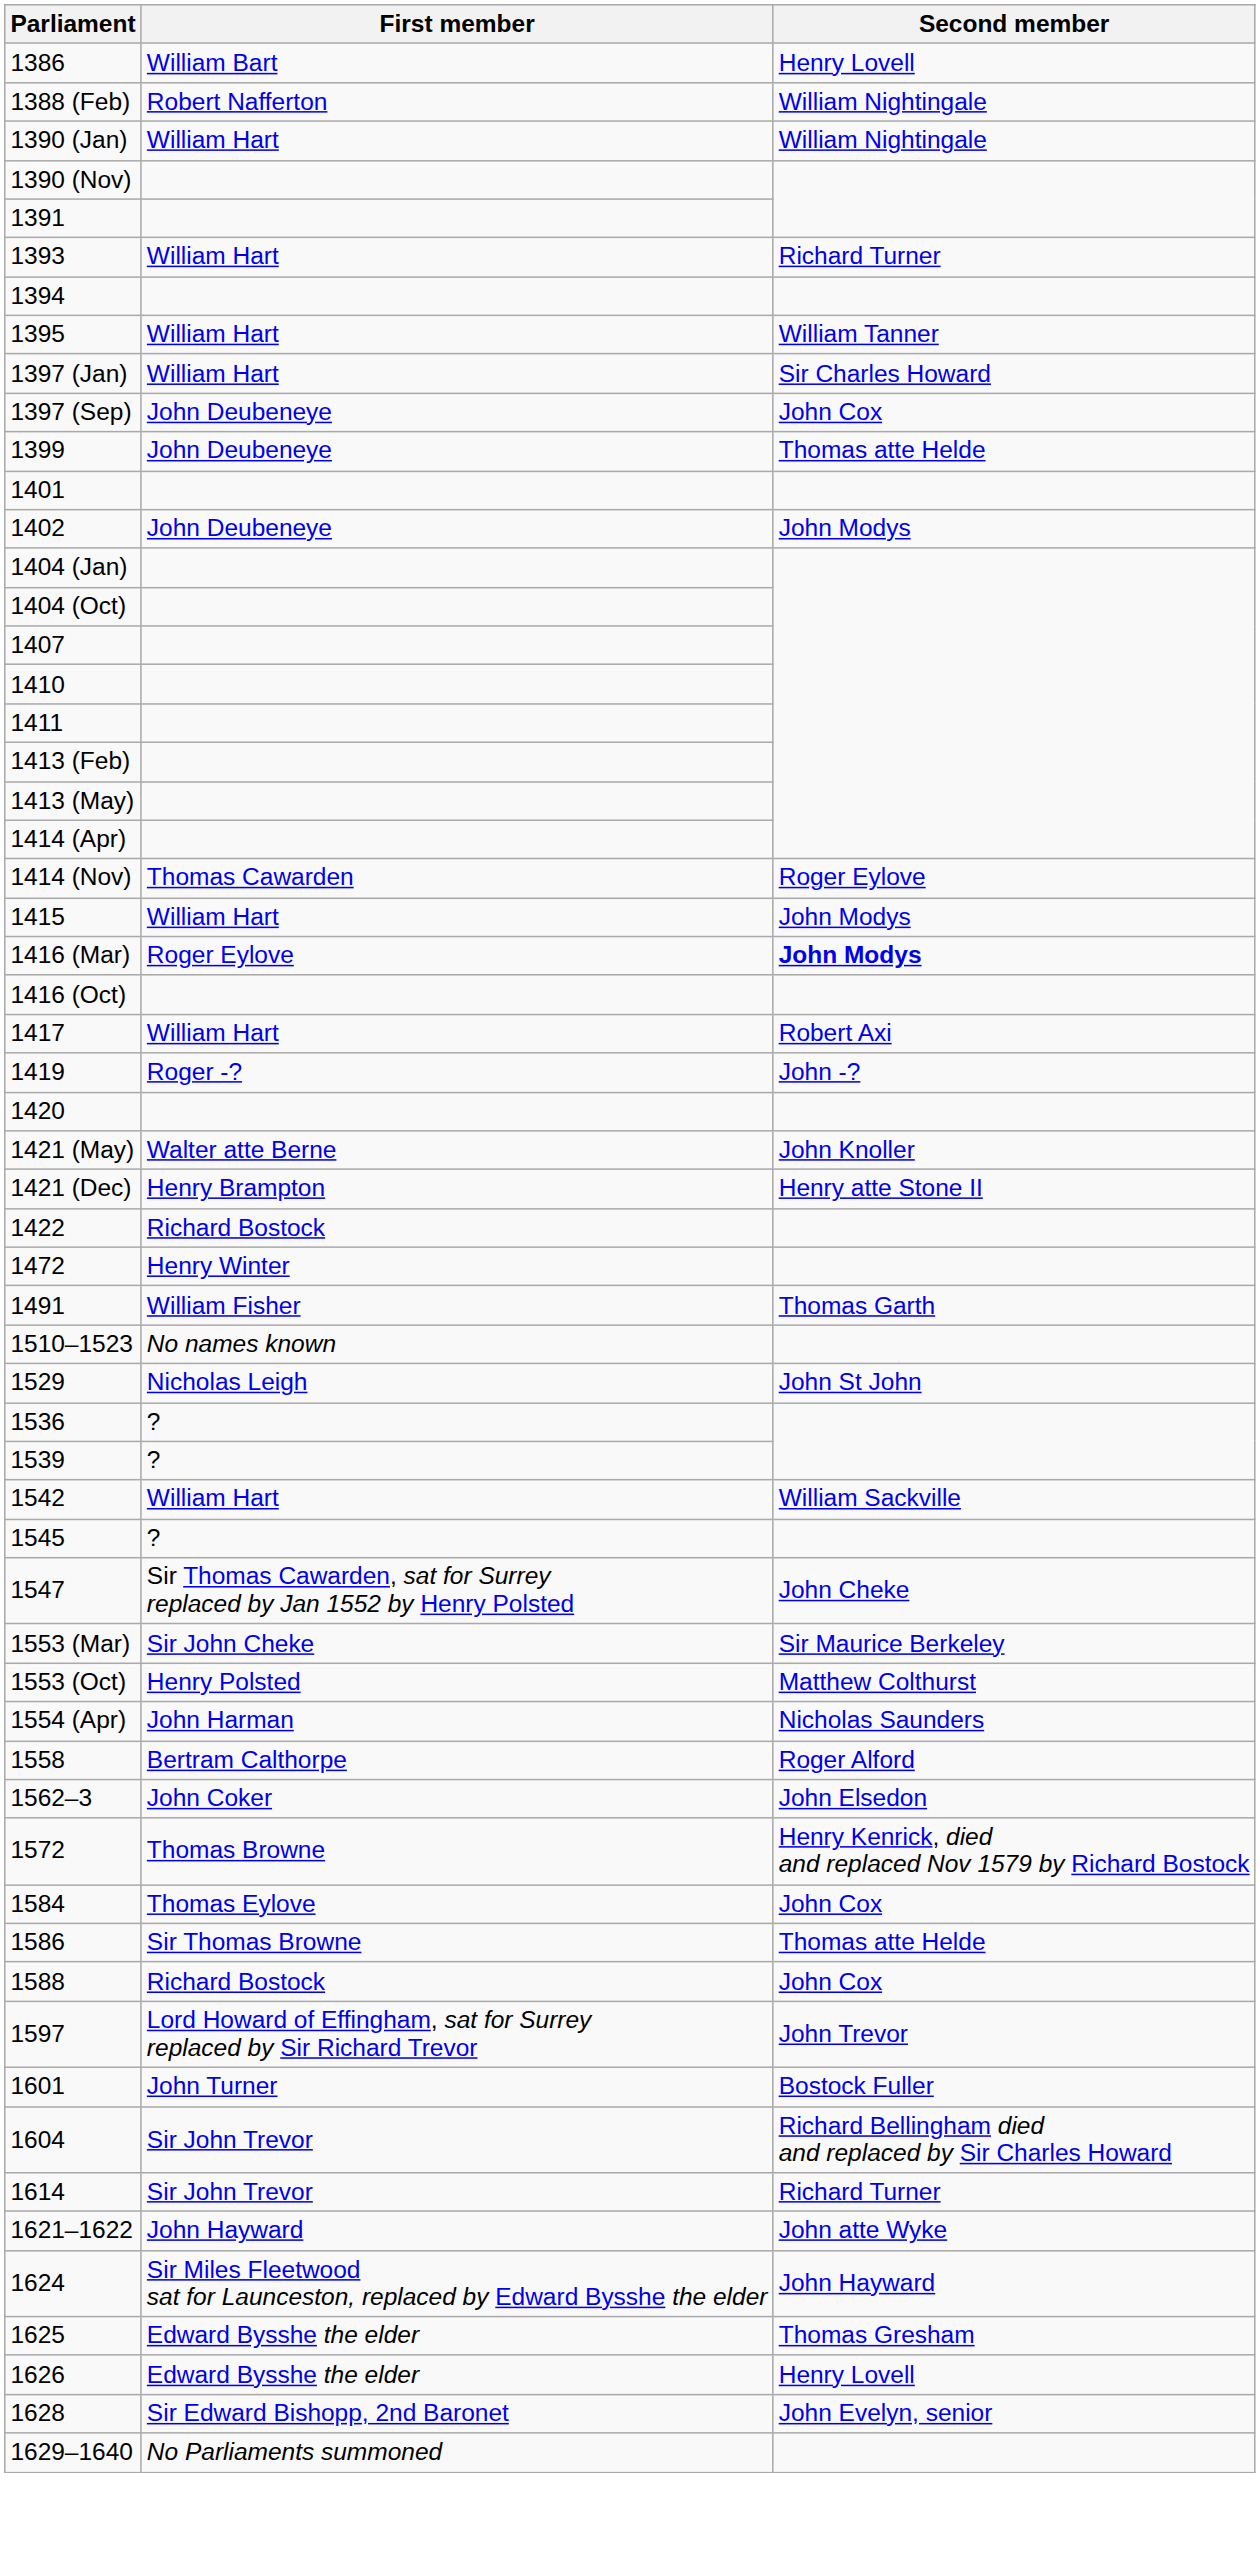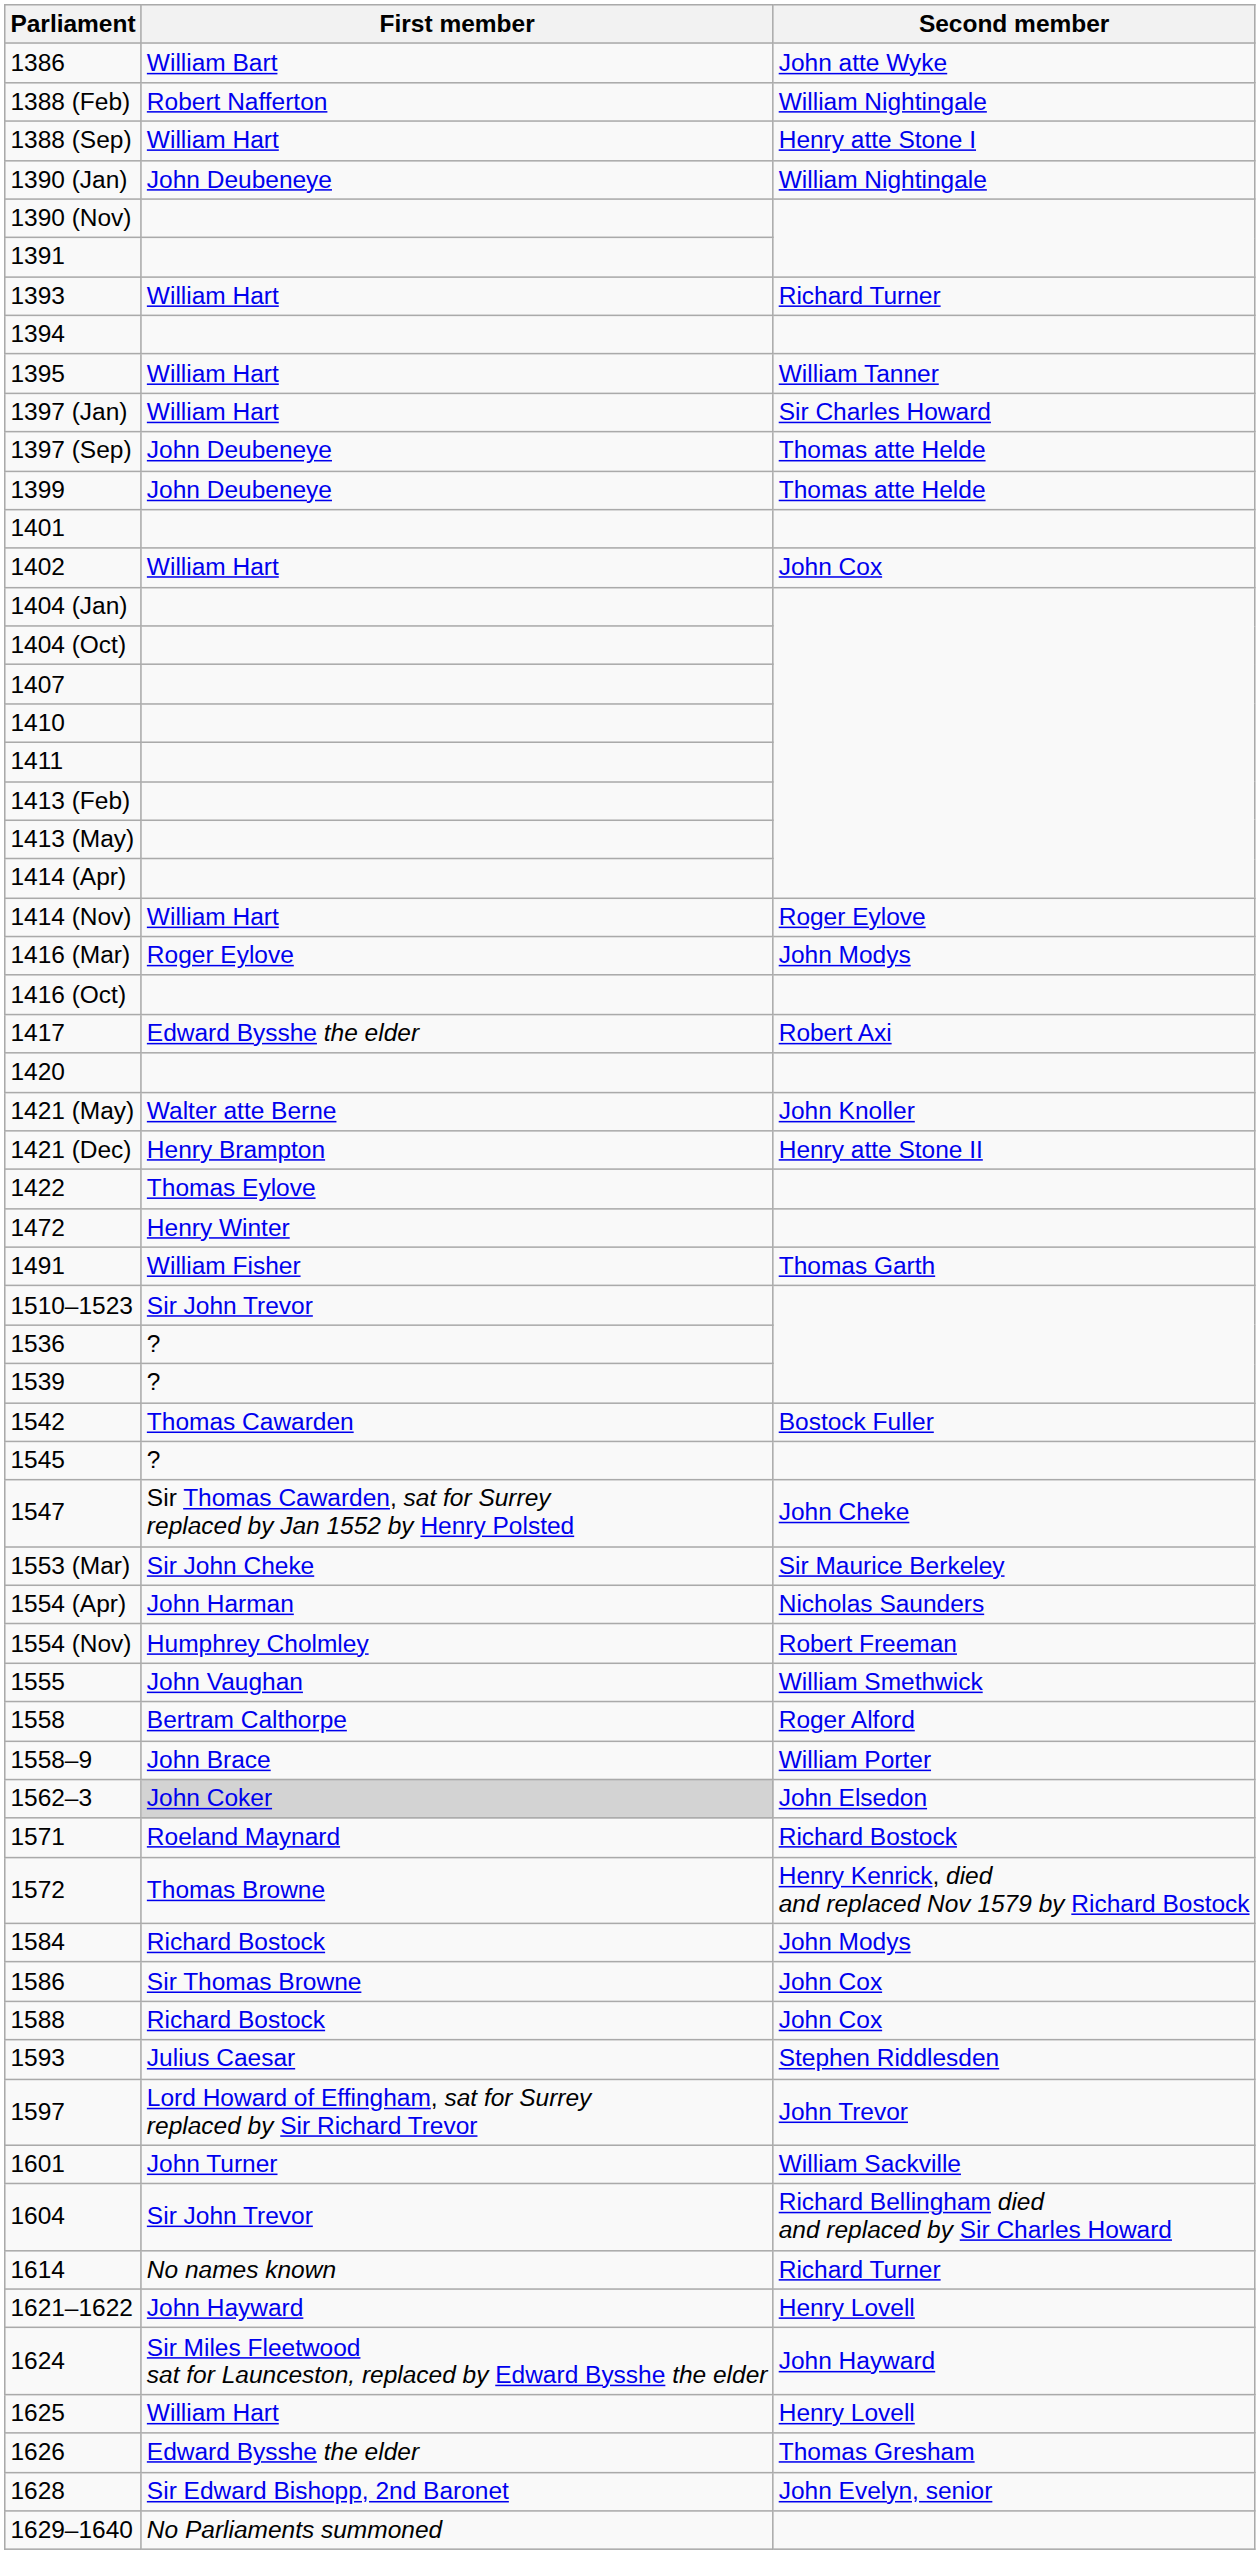1386 | Second member: Henry Lovell -> John atte Wyke
+ row: 1388 (Sep) | William Hart | Henry atte Stone I
1390 (Jan) | First member: William Hart -> John Deubeneye
1397 (Sep) | Second member: John Cox -> Thomas atte Helde
1402 | First member: John Deubeneye -> William Hart
1402 | Second member: John Modys -> John Cox
1414 (Nov) | First member: Thomas Cawarden -> William Hart
- row: 1415 | William Hart | John Modys
1416 (Mar) | Second member: bold -> normal
1417 | First member: William Hart -> Edward Bysshe the elder
- row: 1419 | Roger -? | John -?
1422 | First member: Richard Bostock -> Thomas Eylove
1510–1523 | First member: No names known -> Sir John Trevor
- row: 1529 | Nicholas Leigh | John St John
1542 | First member: William Hart -> Thomas Cawarden
1542 | Second member: William Sackville -> Bostock Fuller
- row: 1553 (Oct) | Henry Polsted | Matthew Colthurst
+ row: 1554 (Nov) | Humphrey Cholmley | Robert Freeman
+ row: 1555 | John Vaughan | William Smethwick
+ row: 1558–9 | John Brace | William Porter
1562–3 | First member: no background -> lightgrey background
+ row: 1571 | Roeland Maynard | Richard Bostock
1584 | First member: Thomas Eylove -> Richard Bostock
1584 | Second member: John Cox -> John Modys
1586 | Second member: Thomas atte Helde -> John Cox
+ row: 1593 | Julius Caesar | Stephen Riddlesden
1601 | Second member: Bostock Fuller -> William Sackville
1614 | First member: Sir John Trevor -> No names known
1621–1622 | Second member: John atte Wyke -> Henry Lovell
1625 | First member: Edward Bysshe the elder -> William Hart
1625 | Second member: Thomas Gresham -> Henry Lovell
1626 | Second member: Henry Lovell -> Thomas Gresham
